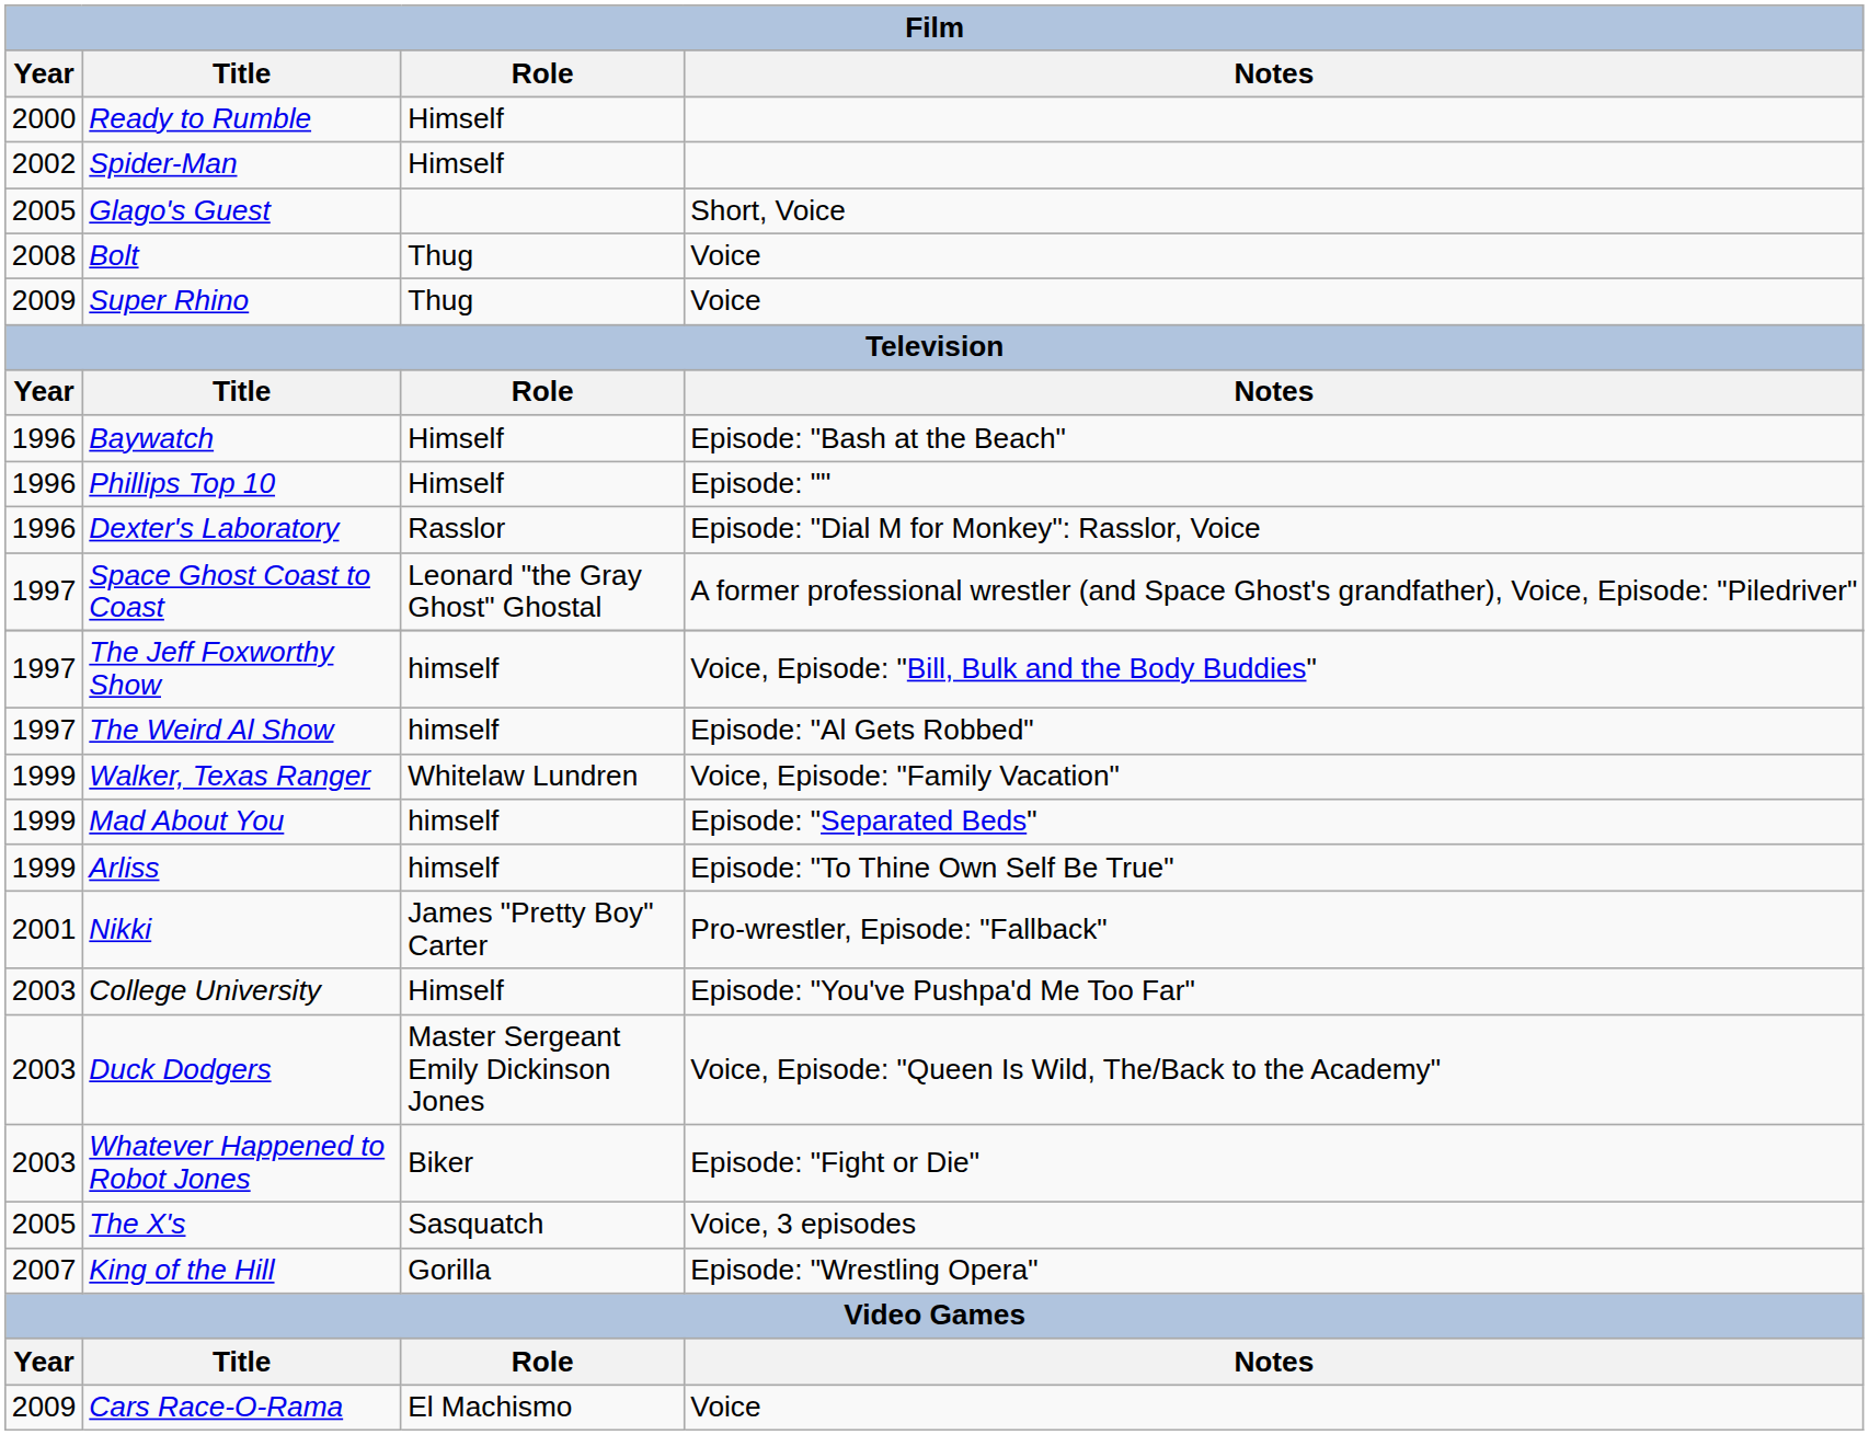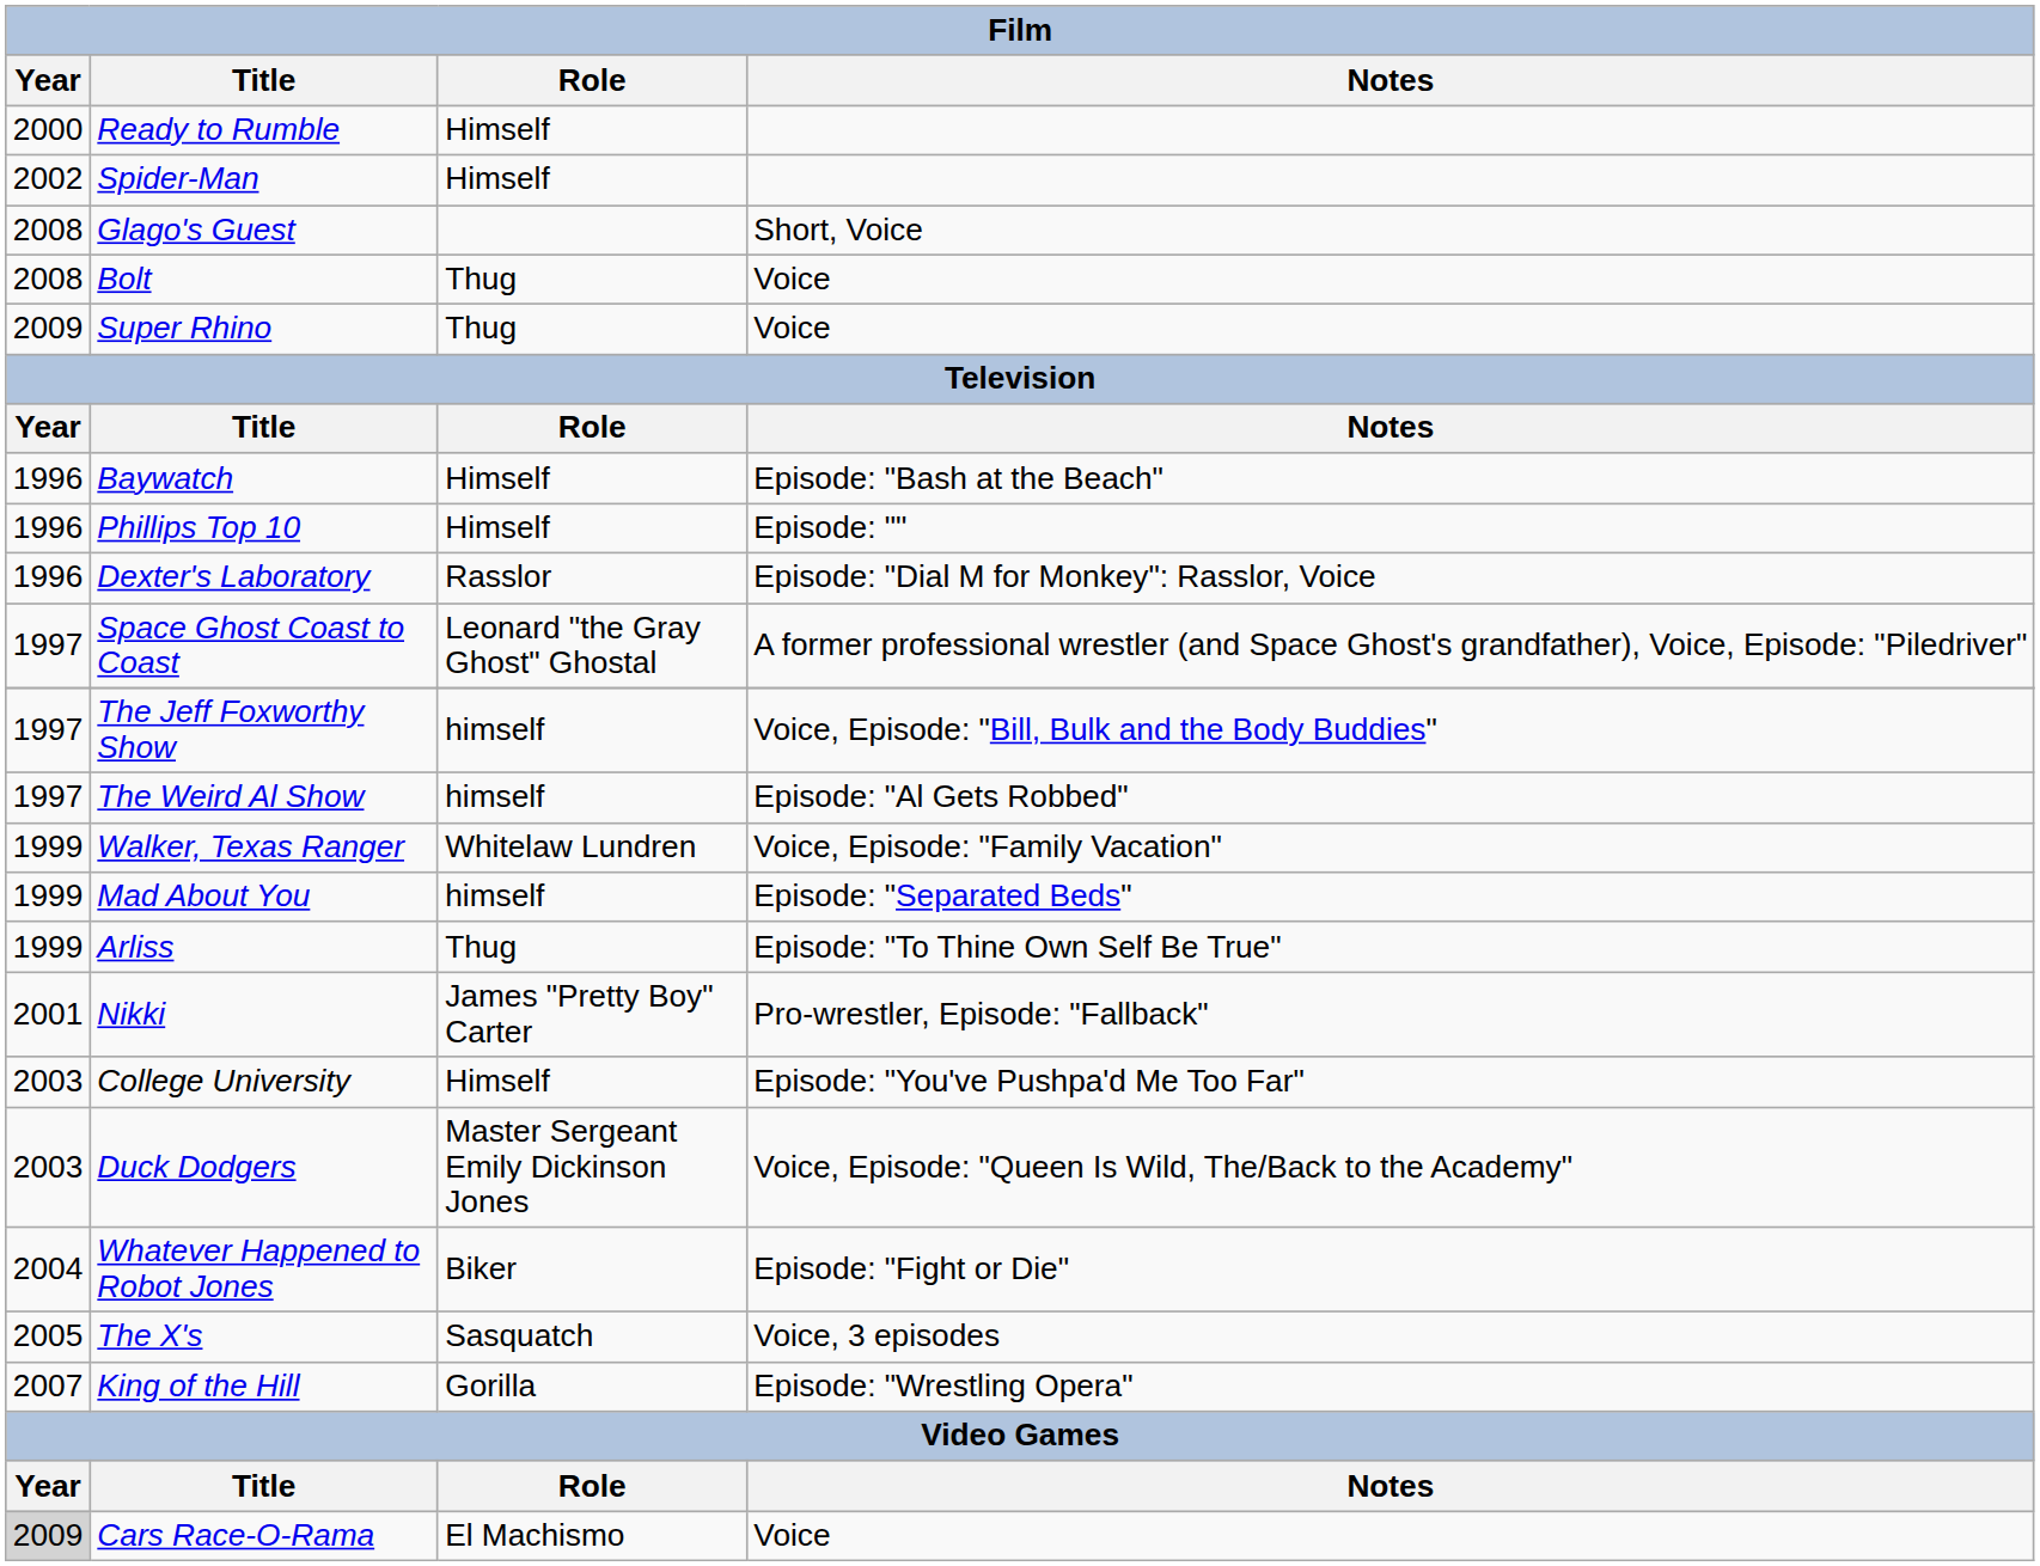Glago's Guest | Year: 2005 -> 2008
Arliss | Role: himself -> Thug
Whatever Happened to Robot Jones | Year: 2003 -> 2004
Cars Race-O-Rama | Year: no background -> lightgrey background
